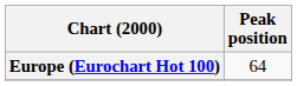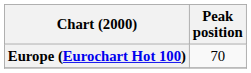Europe (Eurochart Hot 100) | Peak position: 64 -> 70
